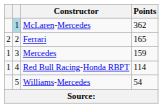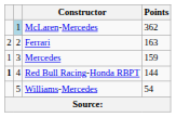Ferrari | Points: 165 -> 163
Red Bull Racing-Honda RBPT | column 1: normal -> bold
Red Bull Racing-Honda RBPT | Points: 114 -> 144
